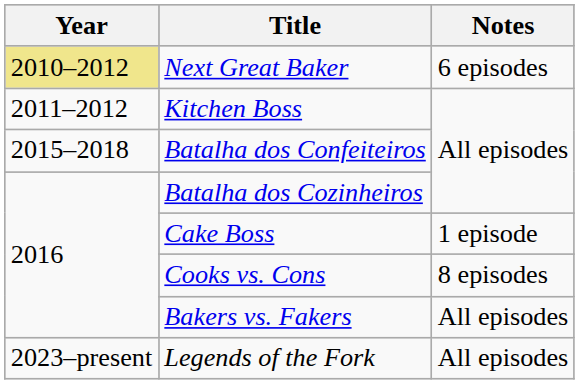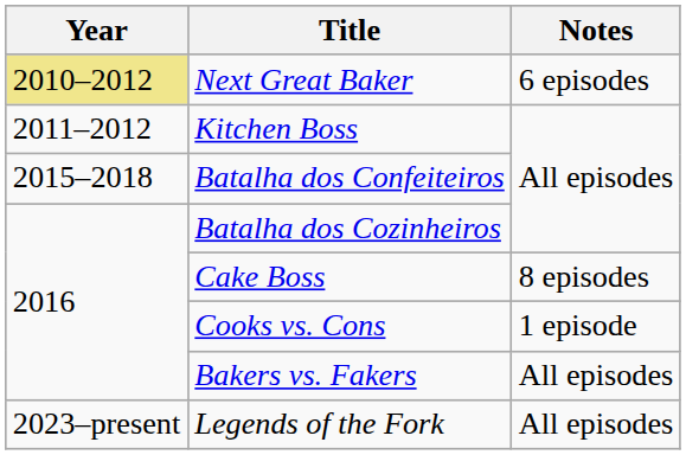Cake Boss | Notes: 1 episode -> 8 episodes
Cooks vs. Cons | Notes: 8 episodes -> 1 episode
